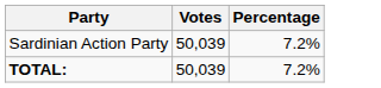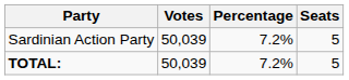+ column: Seats | 5 | 5
